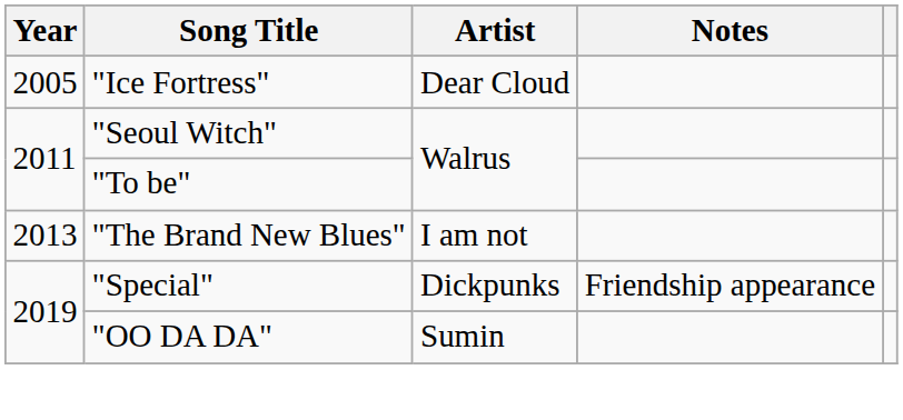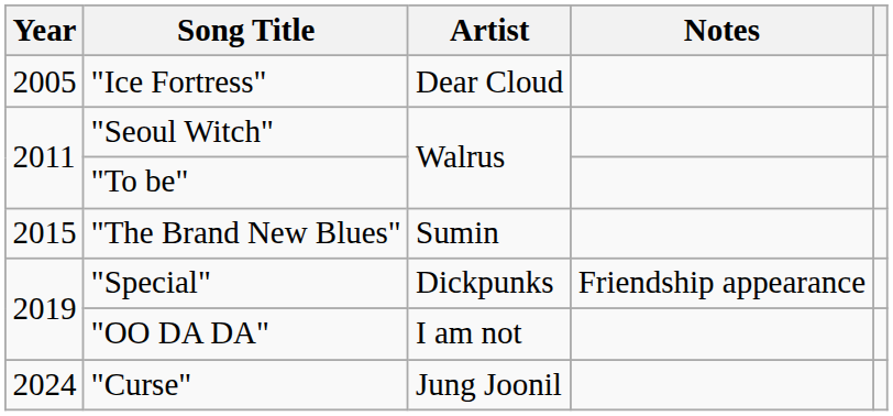"The Brand New Blues" | Year: 2013 -> 2015
"The Brand New Blues" | Artist: I am not -> Sumin
"OO DA DA" | Artist: Sumin -> I am not
+ row: 2024 | "Curse" | Jung Joonil
